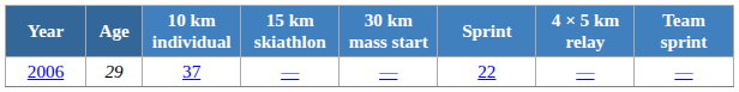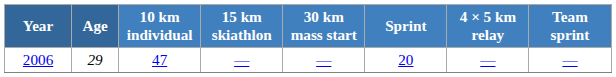2006 | 10 km individual: 37 -> 47
2006 | Sprint: 22 -> 20
